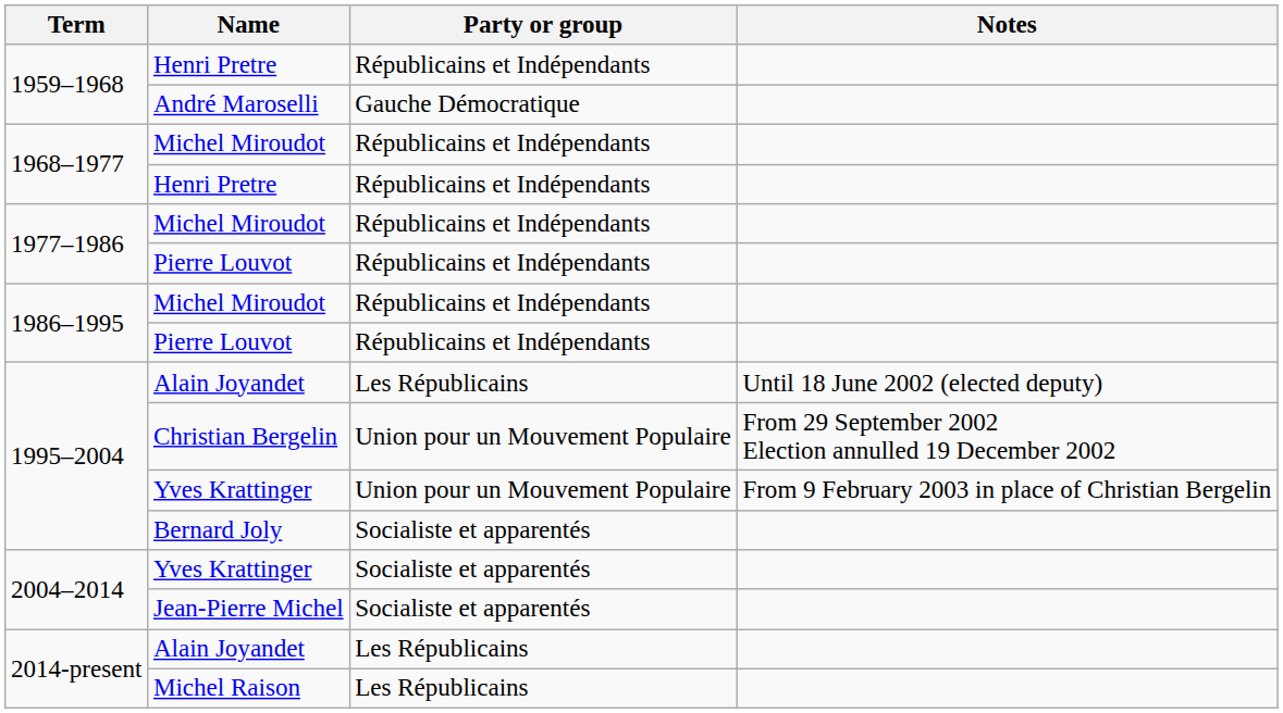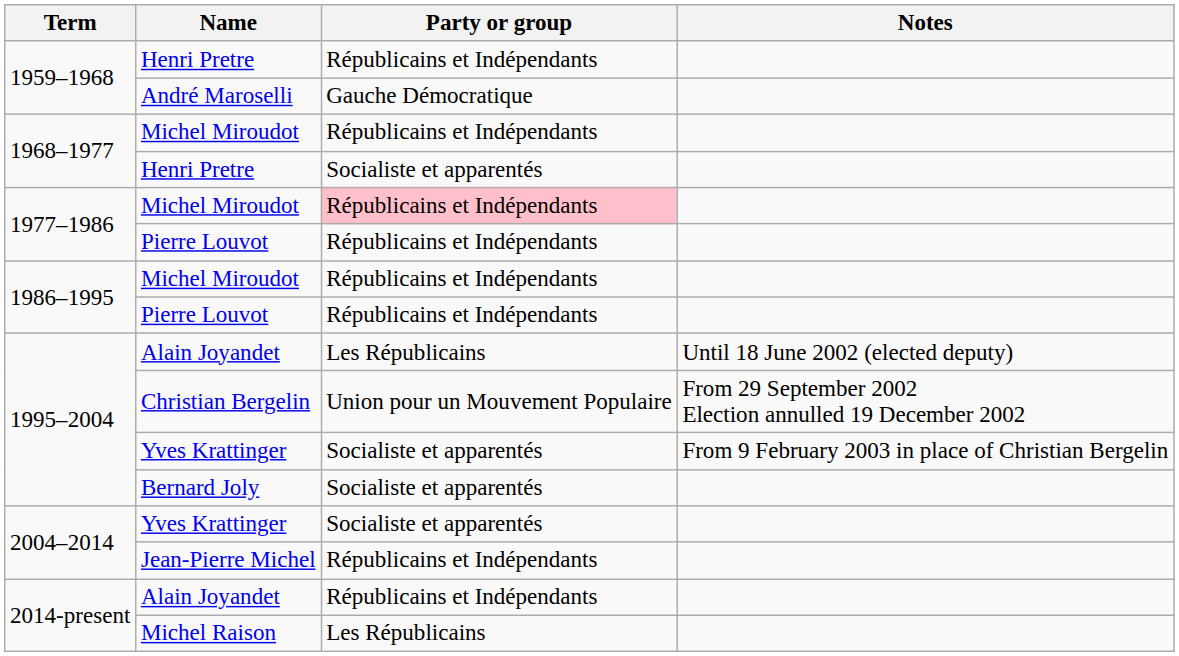1968–1977 / Henri Pretre | Party or group: Républicains et Indépendants -> Socialiste et apparentés
1977–1986 / Michel Miroudot | Party or group: no background -> pink background
1995–2004 / Yves Krattinger | Party or group: Union pour un Mouvement Populaire -> Socialiste et apparentés
Jean-Pierre Michel | Party or group: Socialiste et apparentés -> Républicains et Indépendants
2014-present / Alain Joyandet | Party or group: Les Républicains -> Républicains et Indépendants
